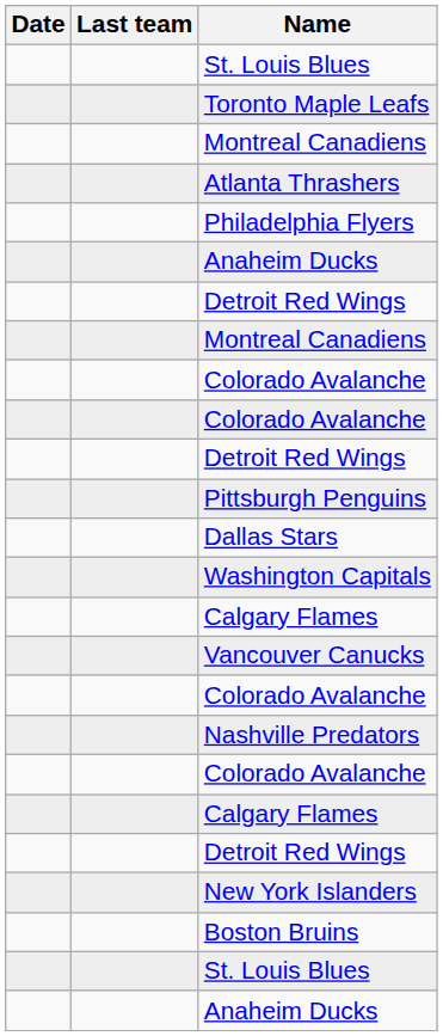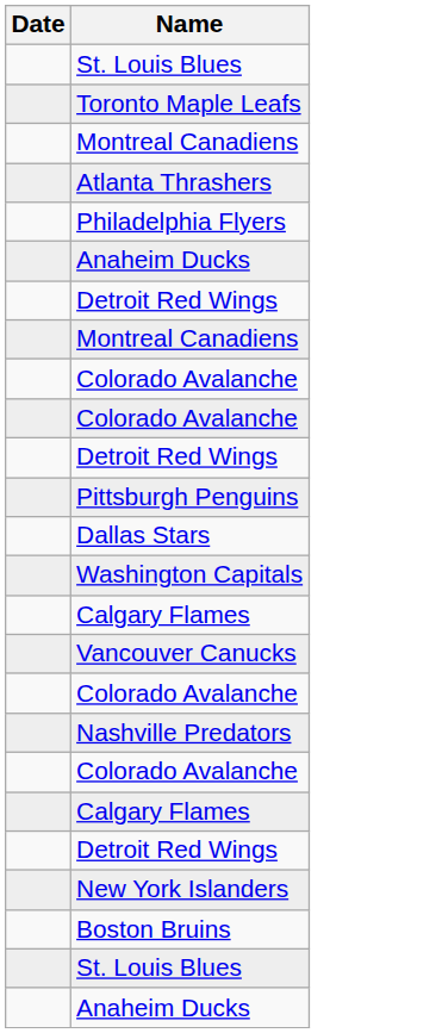- column: Last team
